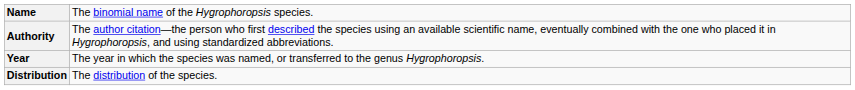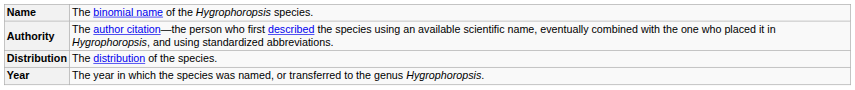rows swapped: Year <-> Distribution
